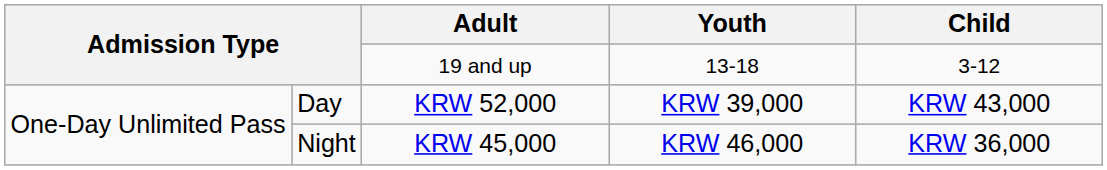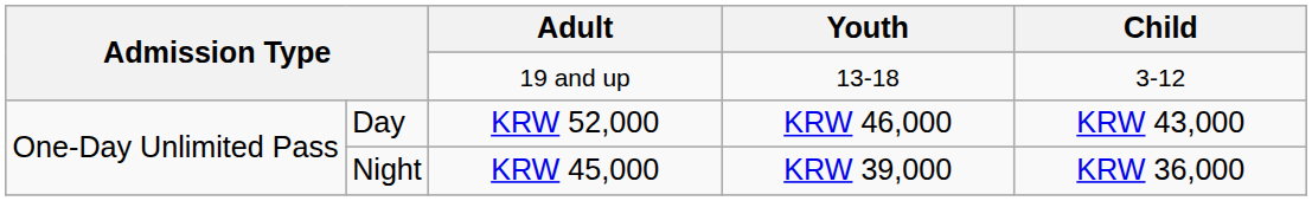Day | Youth: KRW 39,000 -> KRW 46,000
Night | Youth: KRW 46,000 -> KRW 39,000
